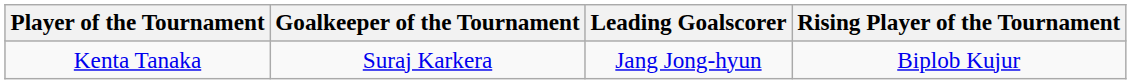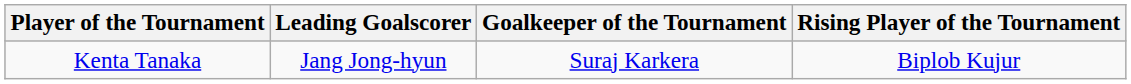columns swapped: Goalkeeper of the Tournament <-> Leading Goalscorer
